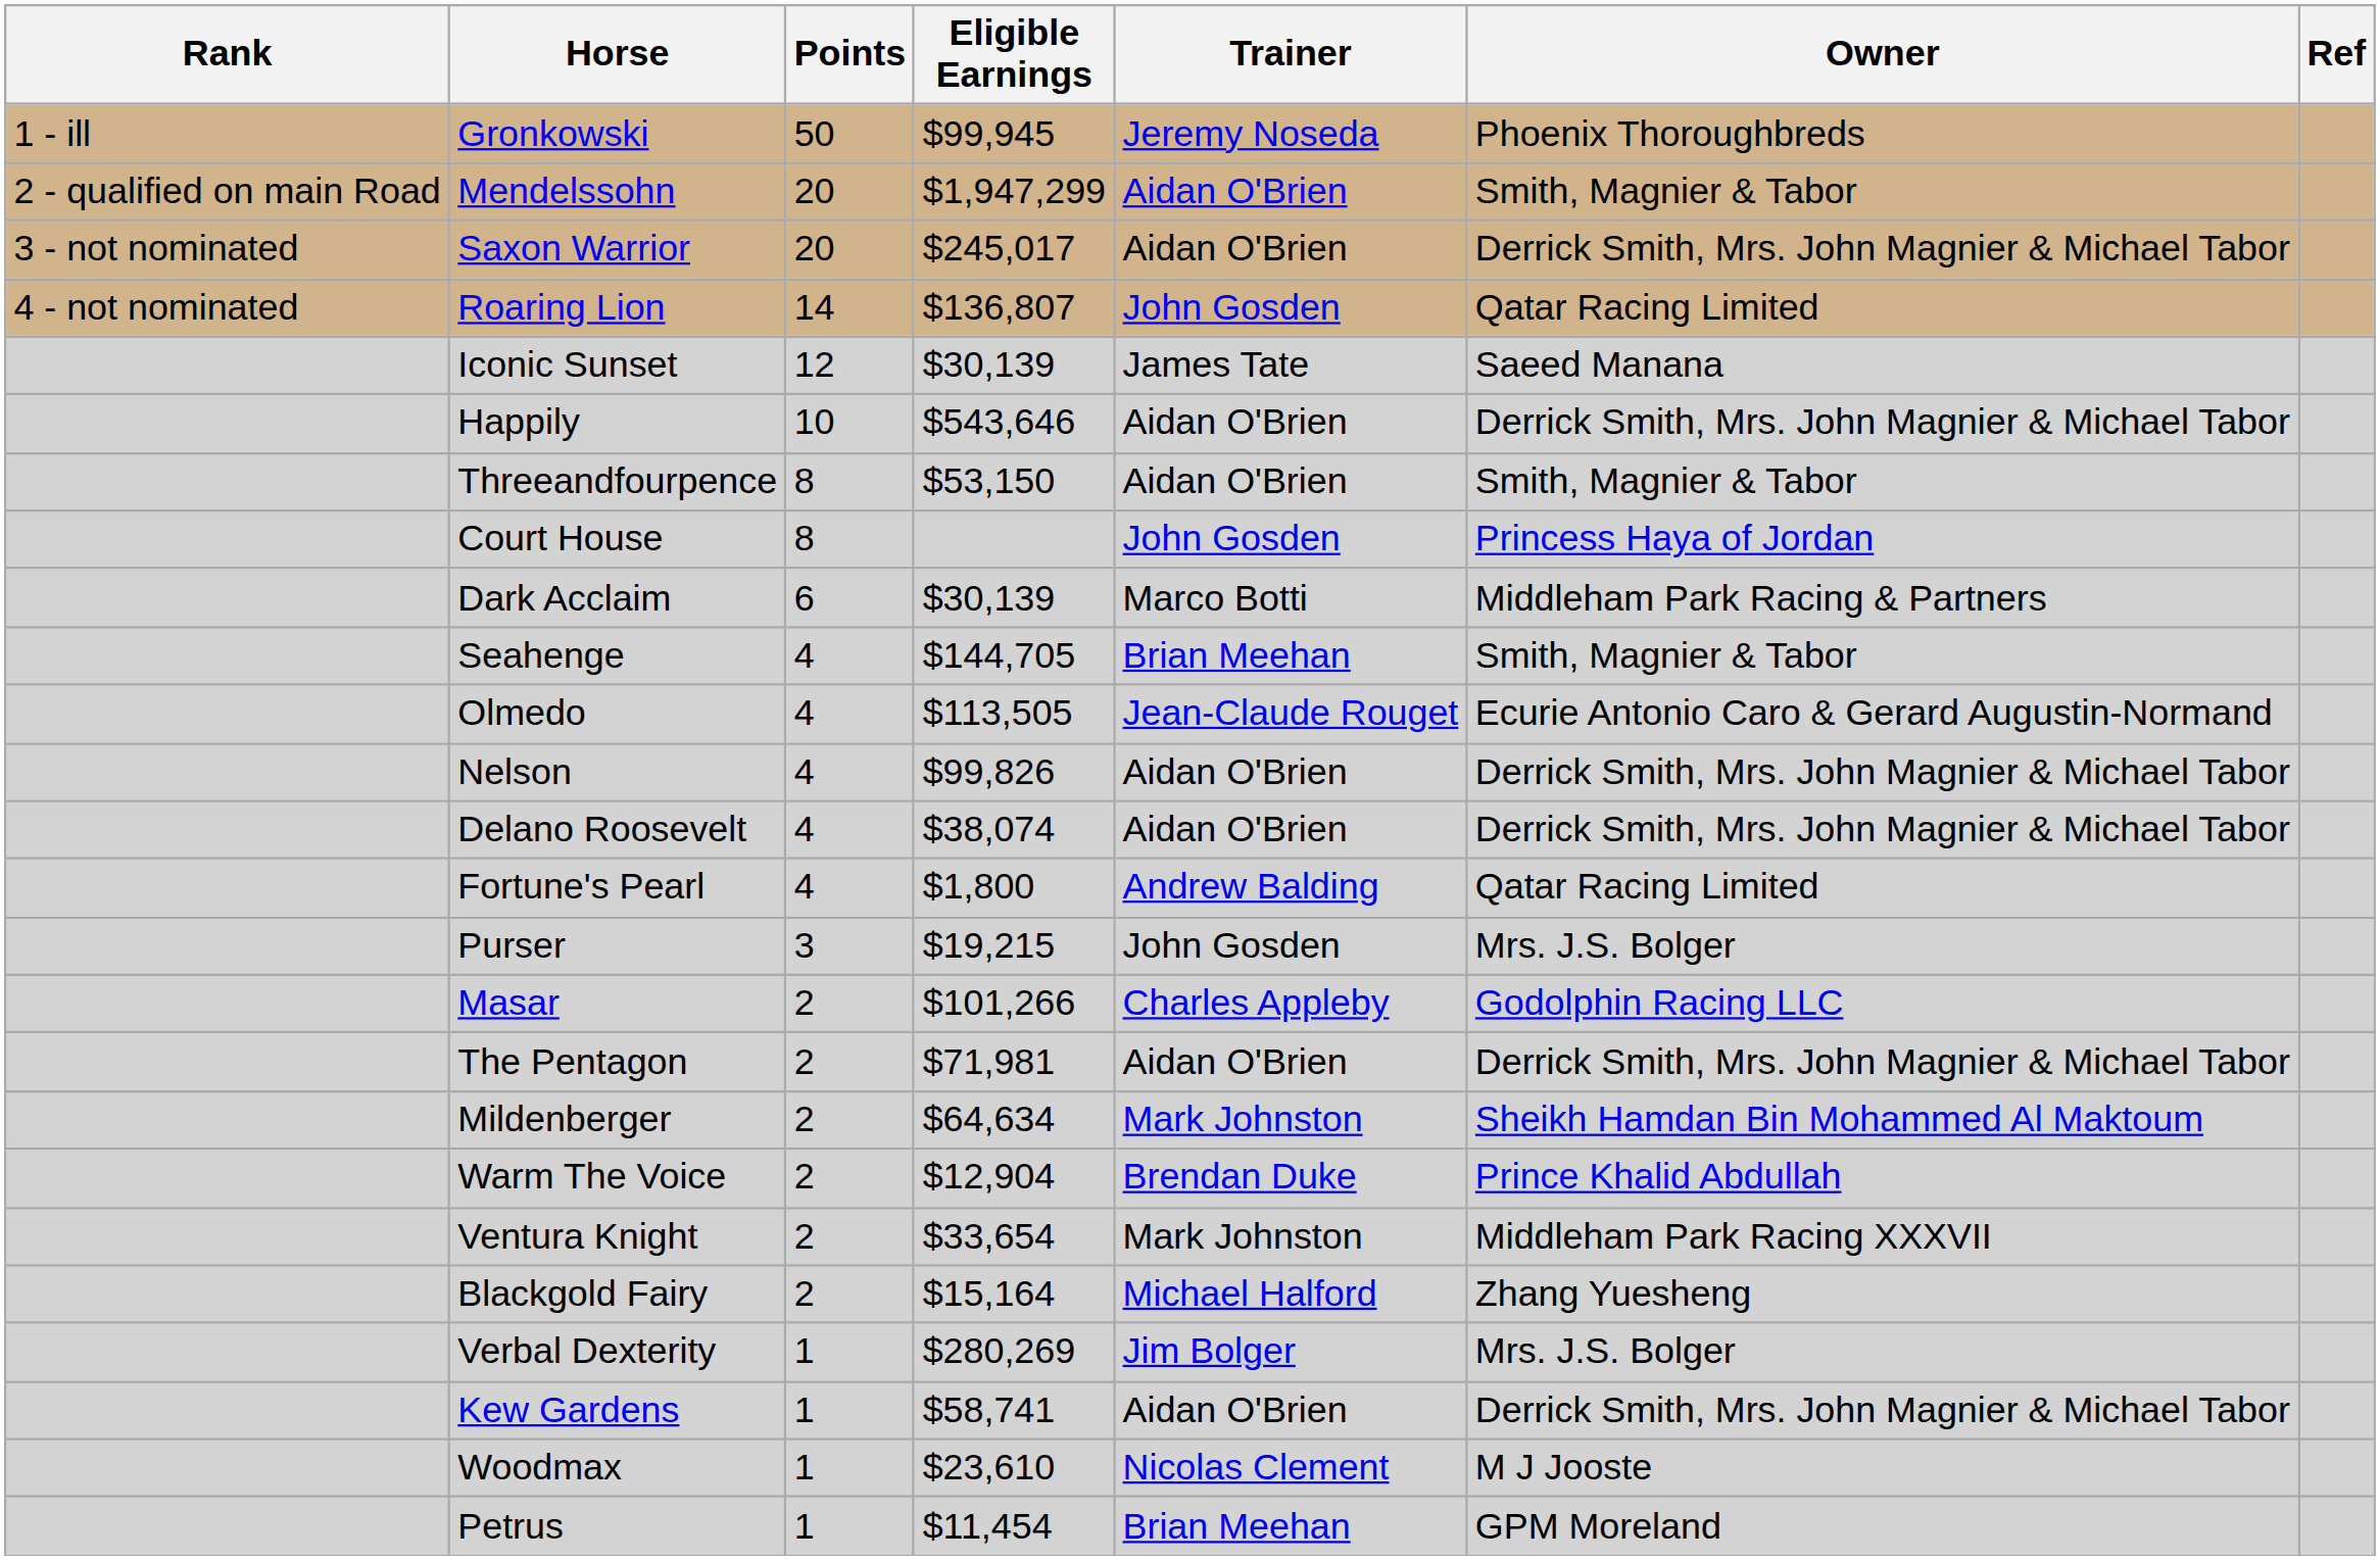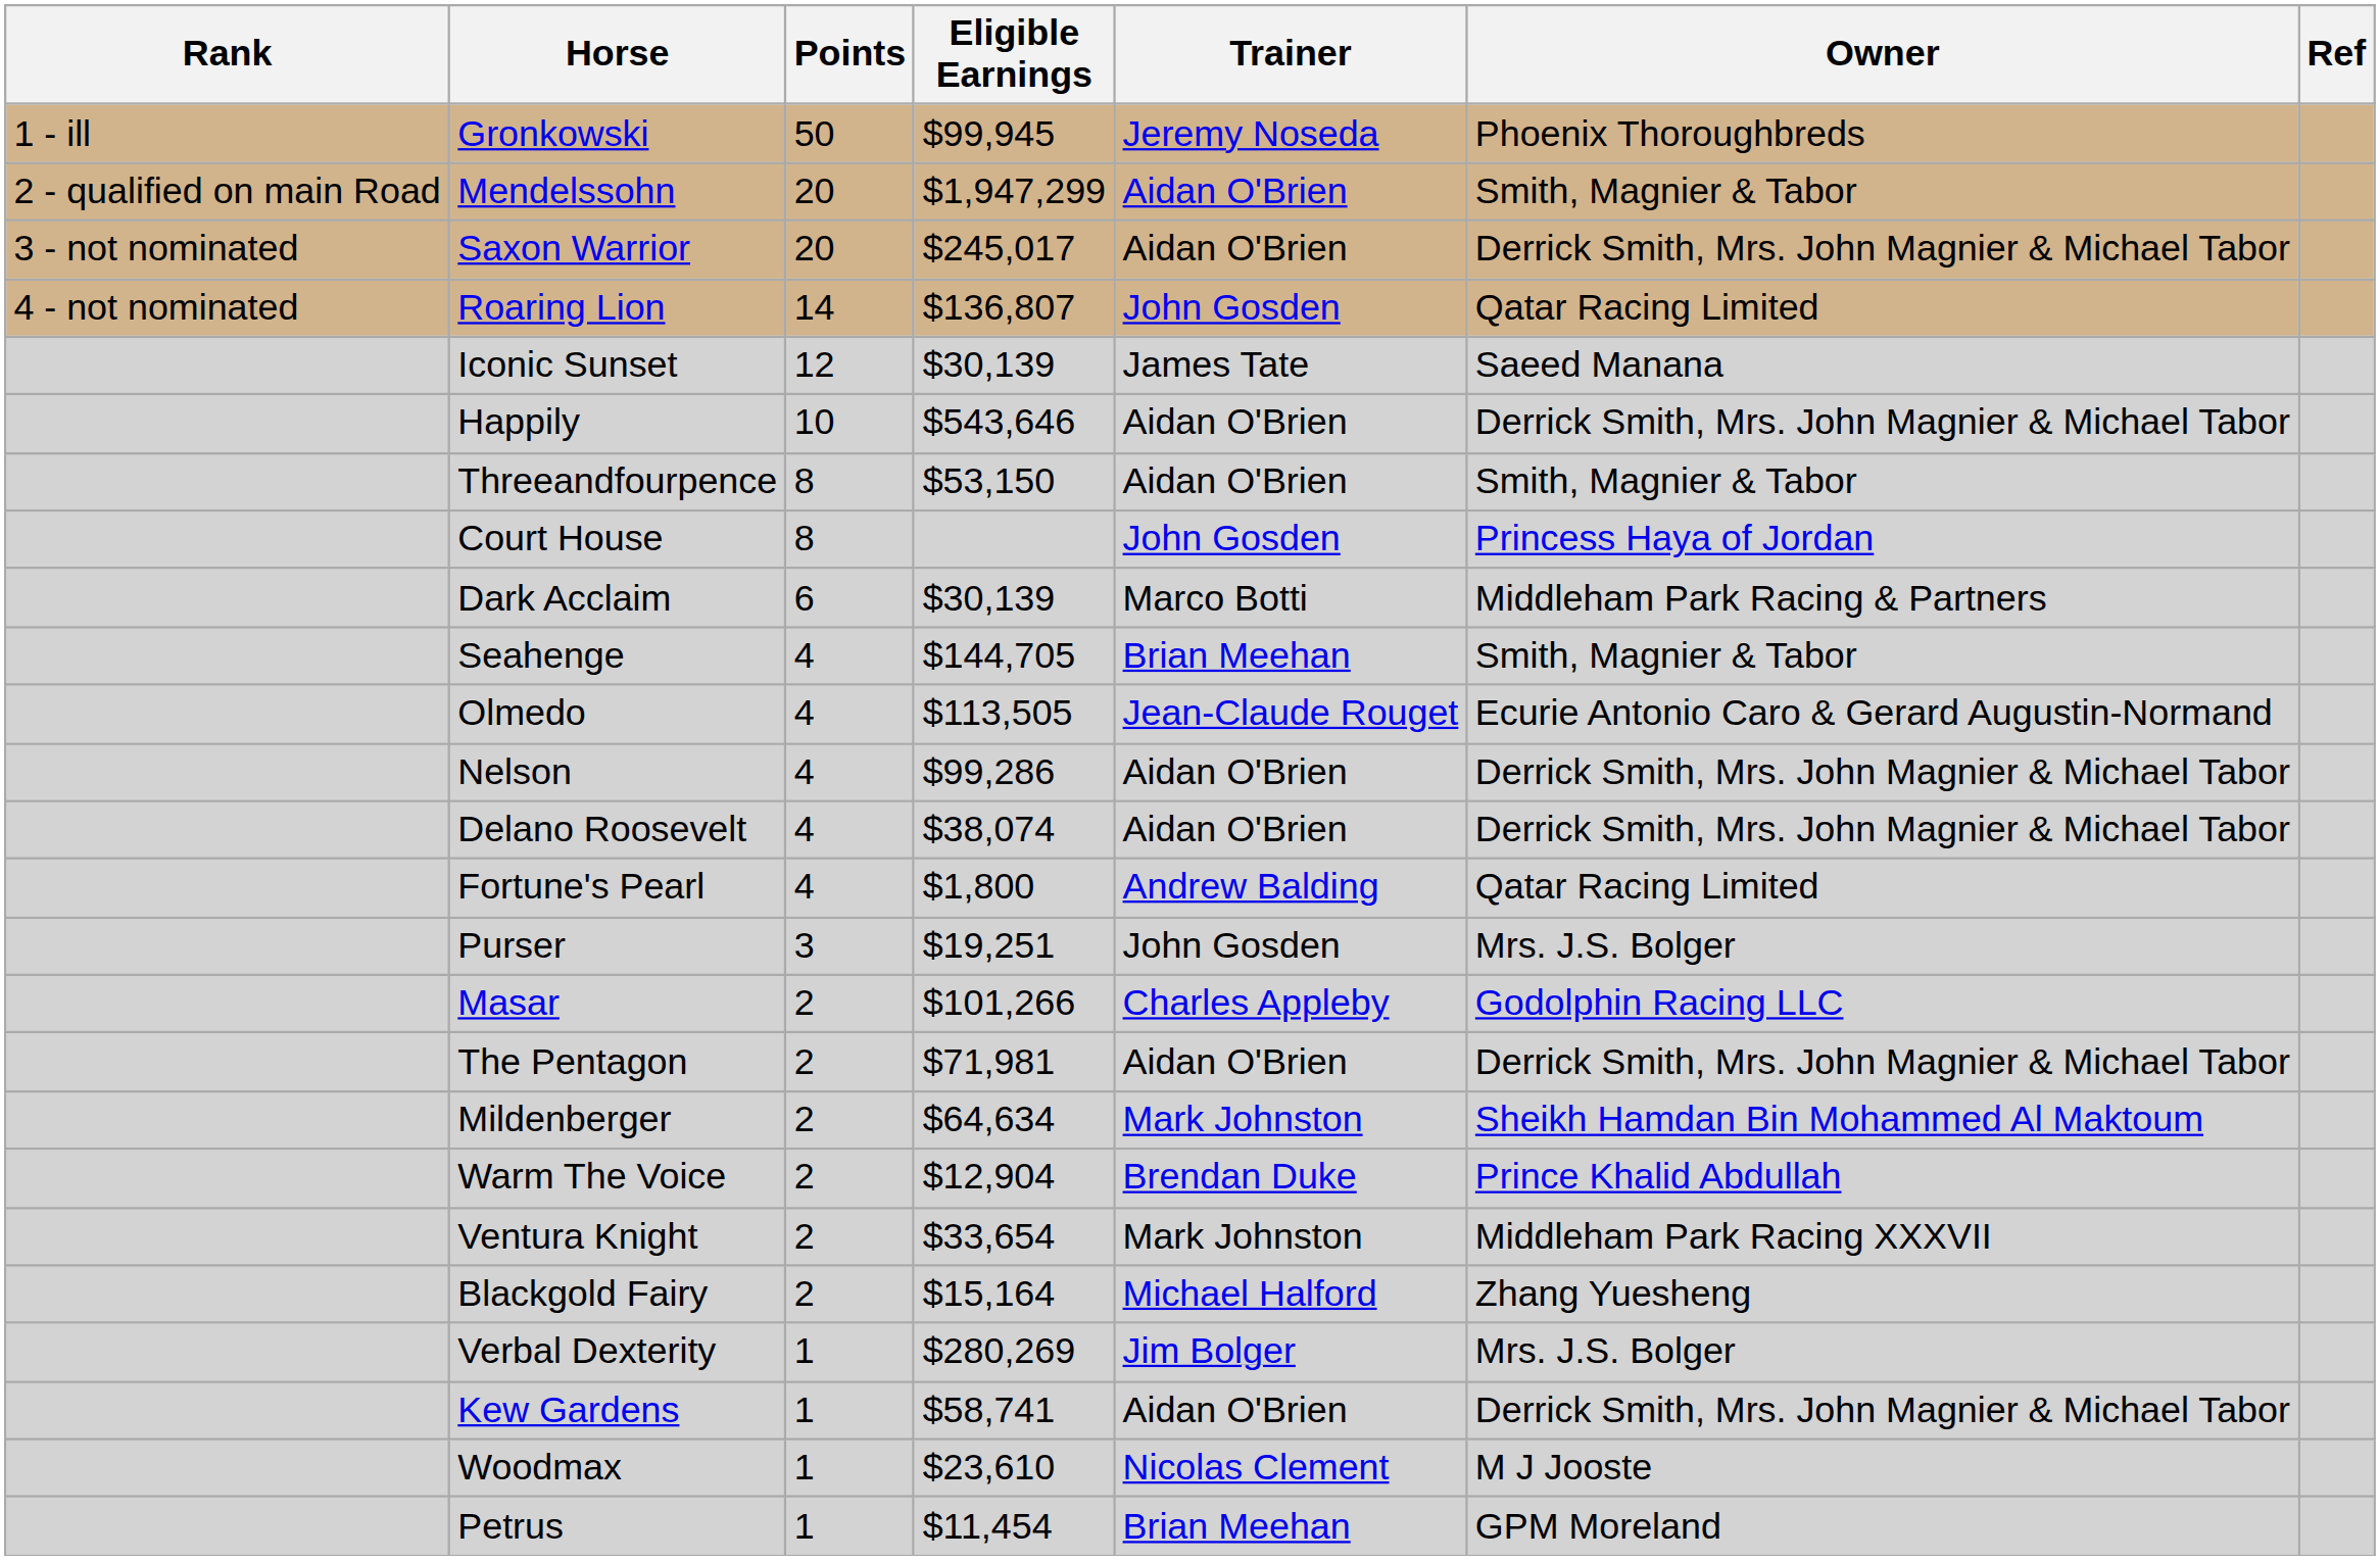Nelson | Eligible Earnings: $99,826 -> $99,286
Purser | Eligible Earnings: $19,215 -> $19,251
